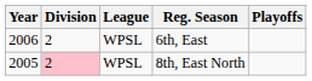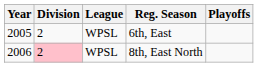6th, East | Year: 2006 -> 2005
8th, East North | Year: 2005 -> 2006
